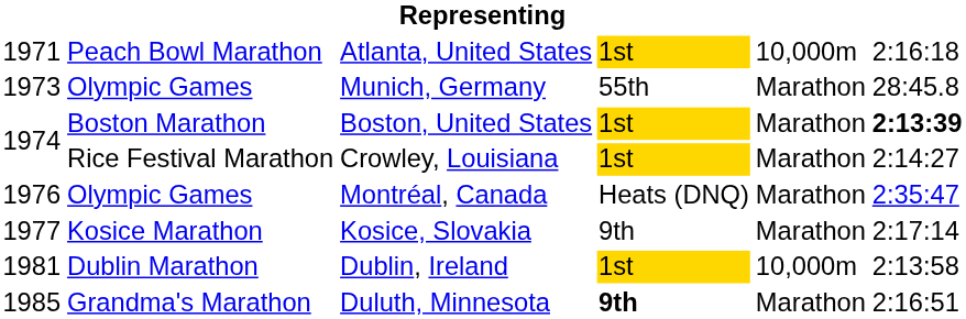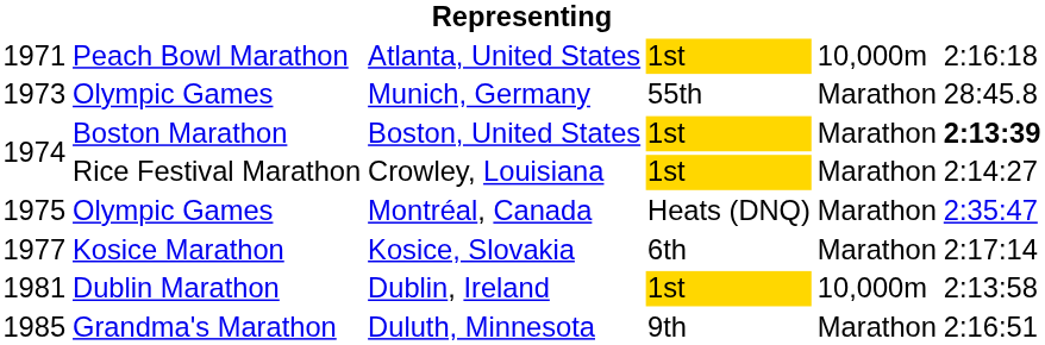Montréal, Canada | column 1: 1976 -> 1975
Kosice, Slovakia | column 4: 9th -> 6th
Duluth, Minnesota | column 4: bold -> normal
